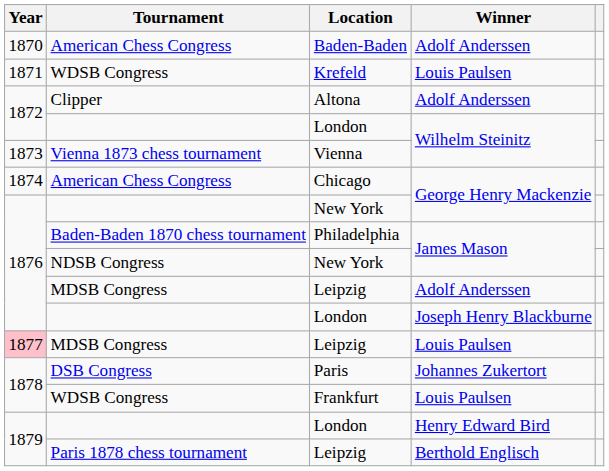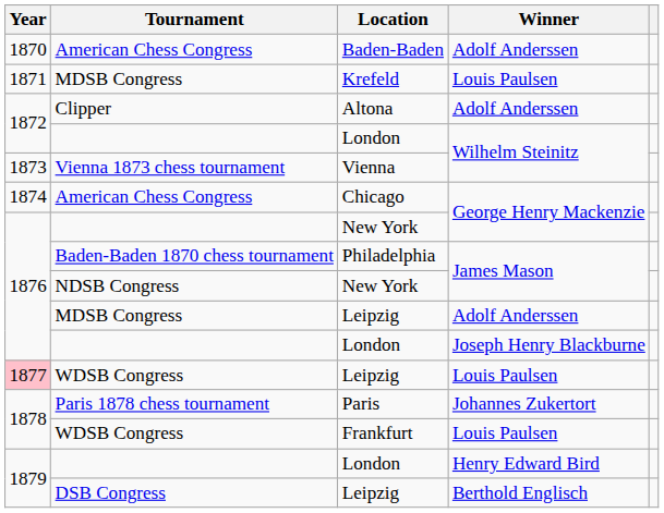Krefeld | Tournament: WDSB Congress -> MDSB Congress
Leipzig / Louis Paulsen | Tournament: MDSB Congress -> WDSB Congress
Paris | Tournament: DSB Congress -> Paris 1878 chess tournament
Leipzig / Berthold Englisch | Tournament: Paris 1878 chess tournament -> DSB Congress
